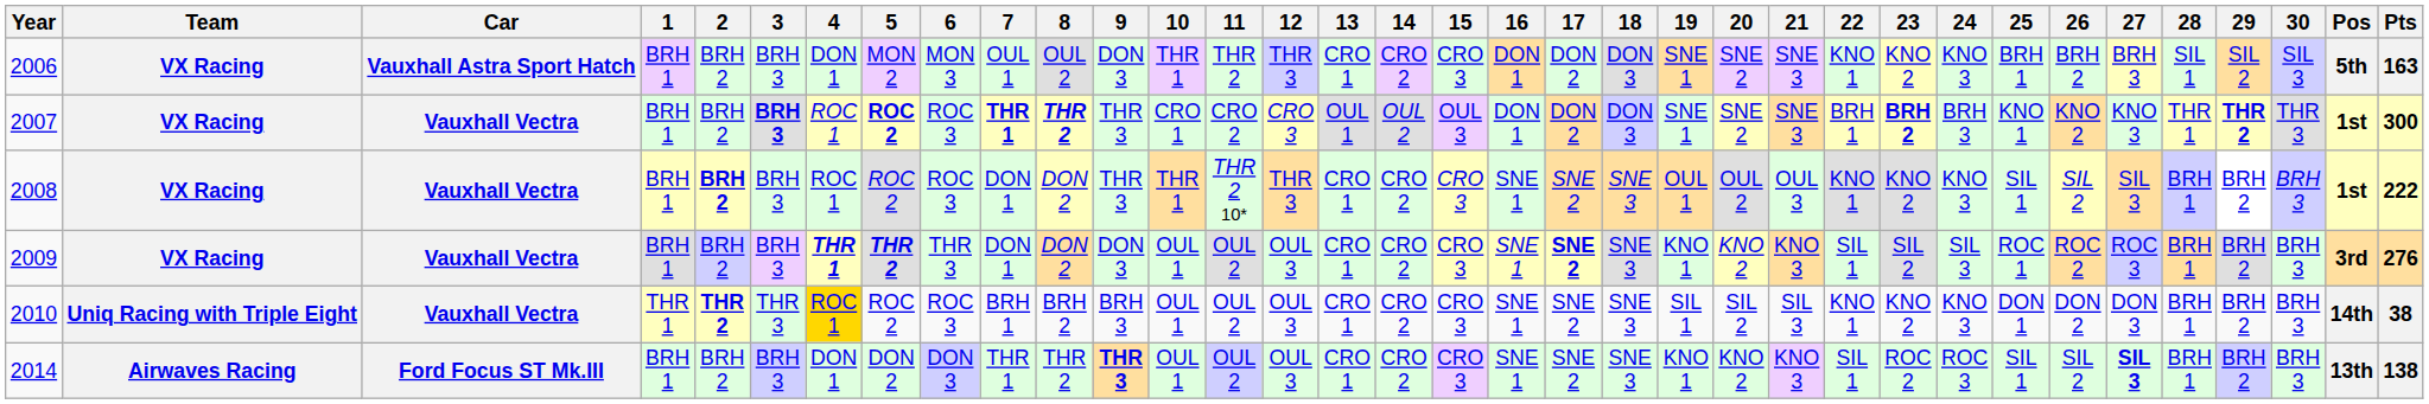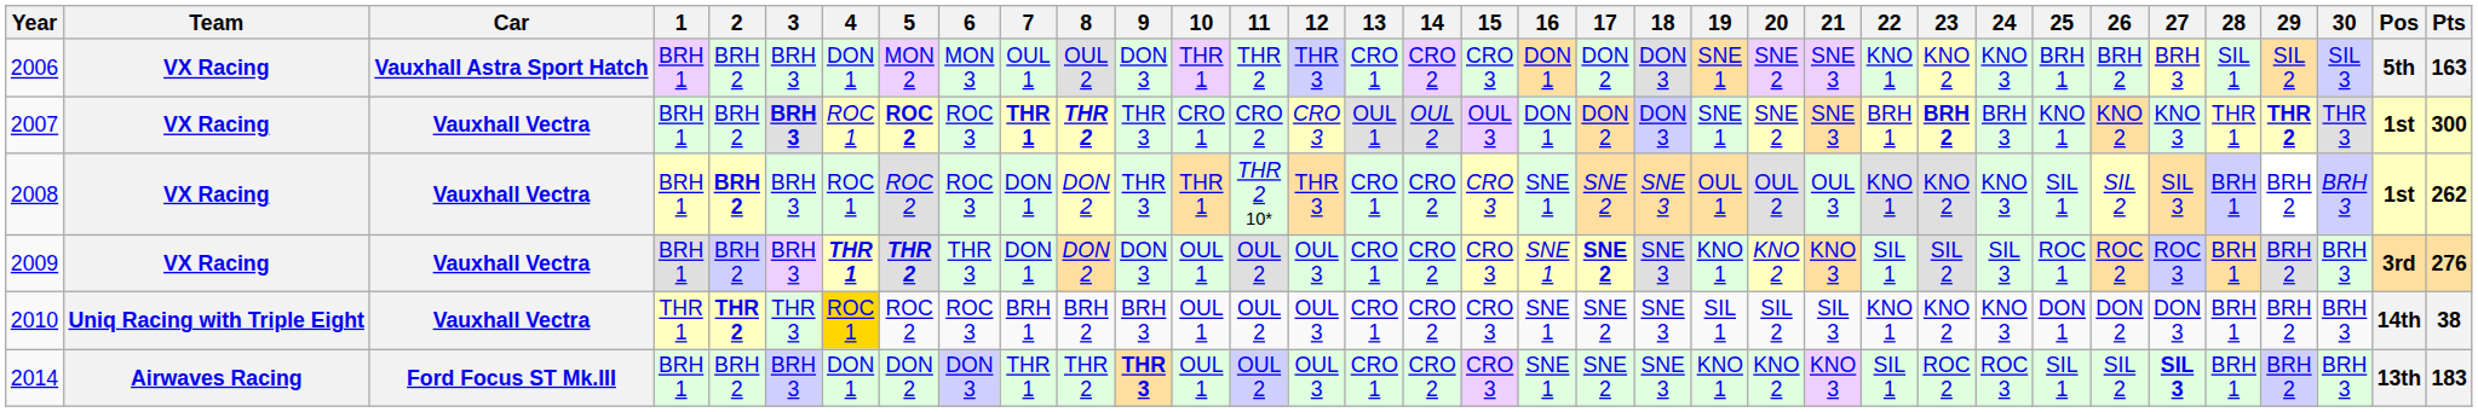2008 | Pts: 222 -> 262
2014 | Pts: 138 -> 183
